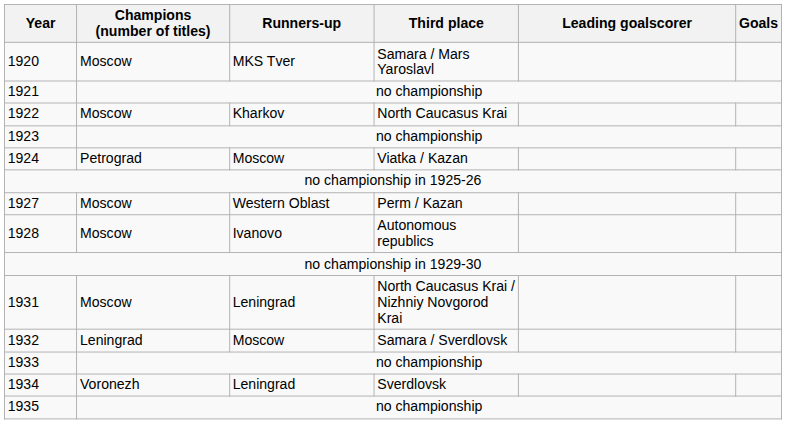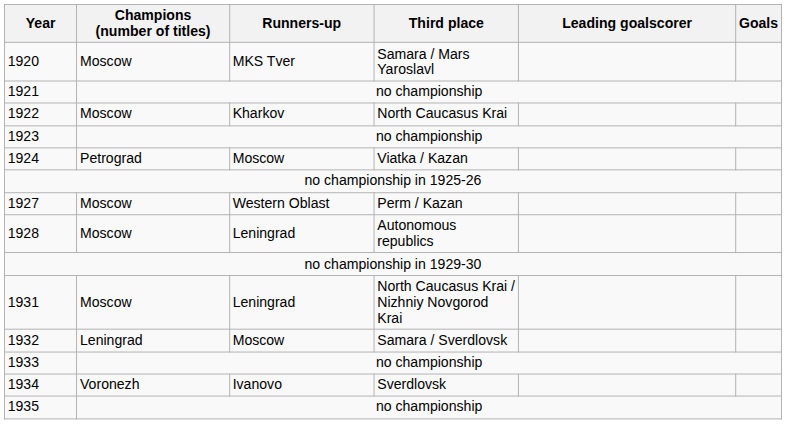1928 | Runners-up: Ivanovo -> Leningrad
1934 | Runners-up: Leningrad -> Ivanovo
